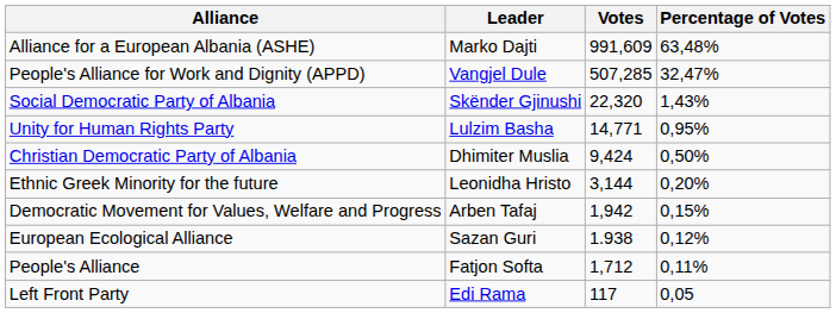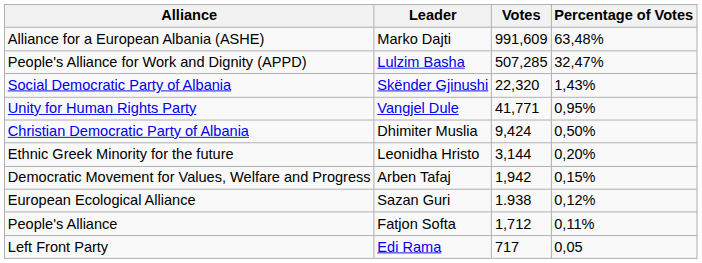People's Alliance for Work and Dignity (APPD) | Leader: Vangjel Dule -> Lulzim Basha
Unity for Human Rights Party | Leader: Lulzim Basha -> Vangjel Dule
Unity for Human Rights Party | Votes: 14,771 -> 41,771
Left Front Party | Votes: 117 -> 717
